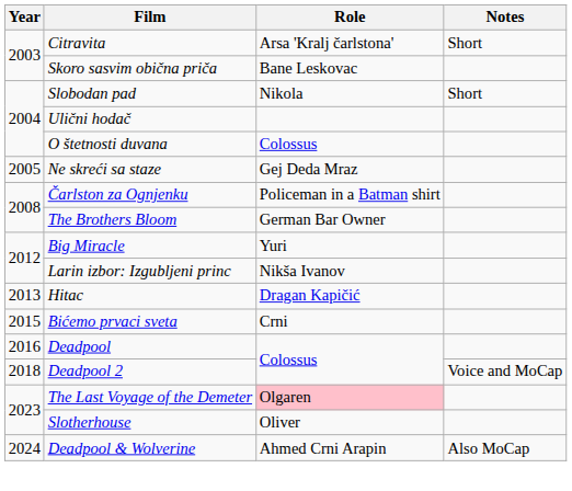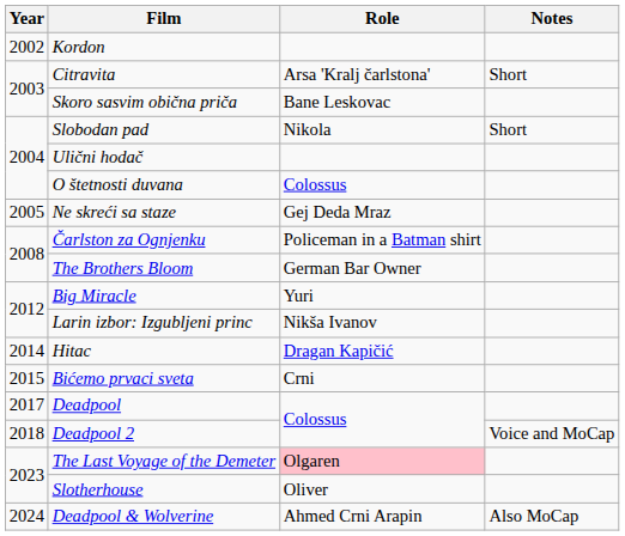+ row: 2002 | Kordon
Hitac | Year: 2013 -> 2014
Deadpool | Year: 2016 -> 2017
